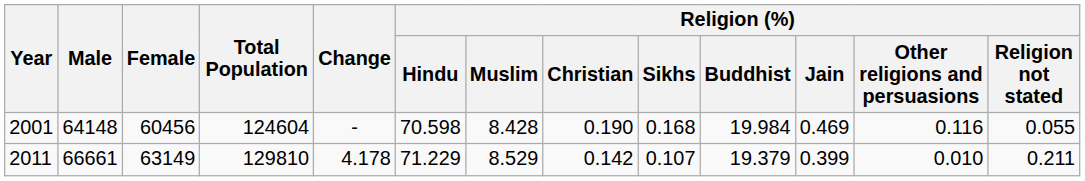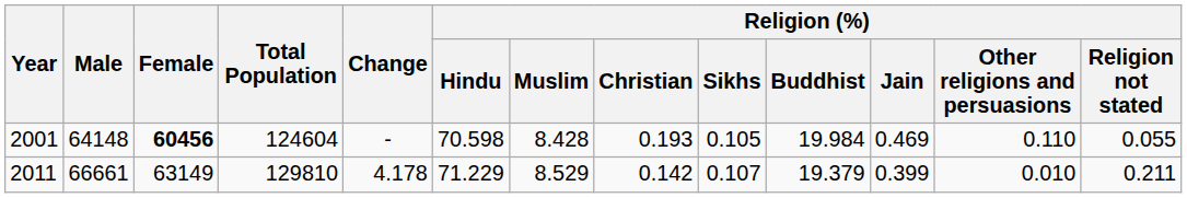2001 | Female: normal -> bold
2001 | Religion (%) / Christian: 0.190 -> 0.193
2001 | Religion (%) / Sikhs: 0.168 -> 0.105
2001 | Religion (%) / Other religions and persuasions: 0.116 -> 0.110
